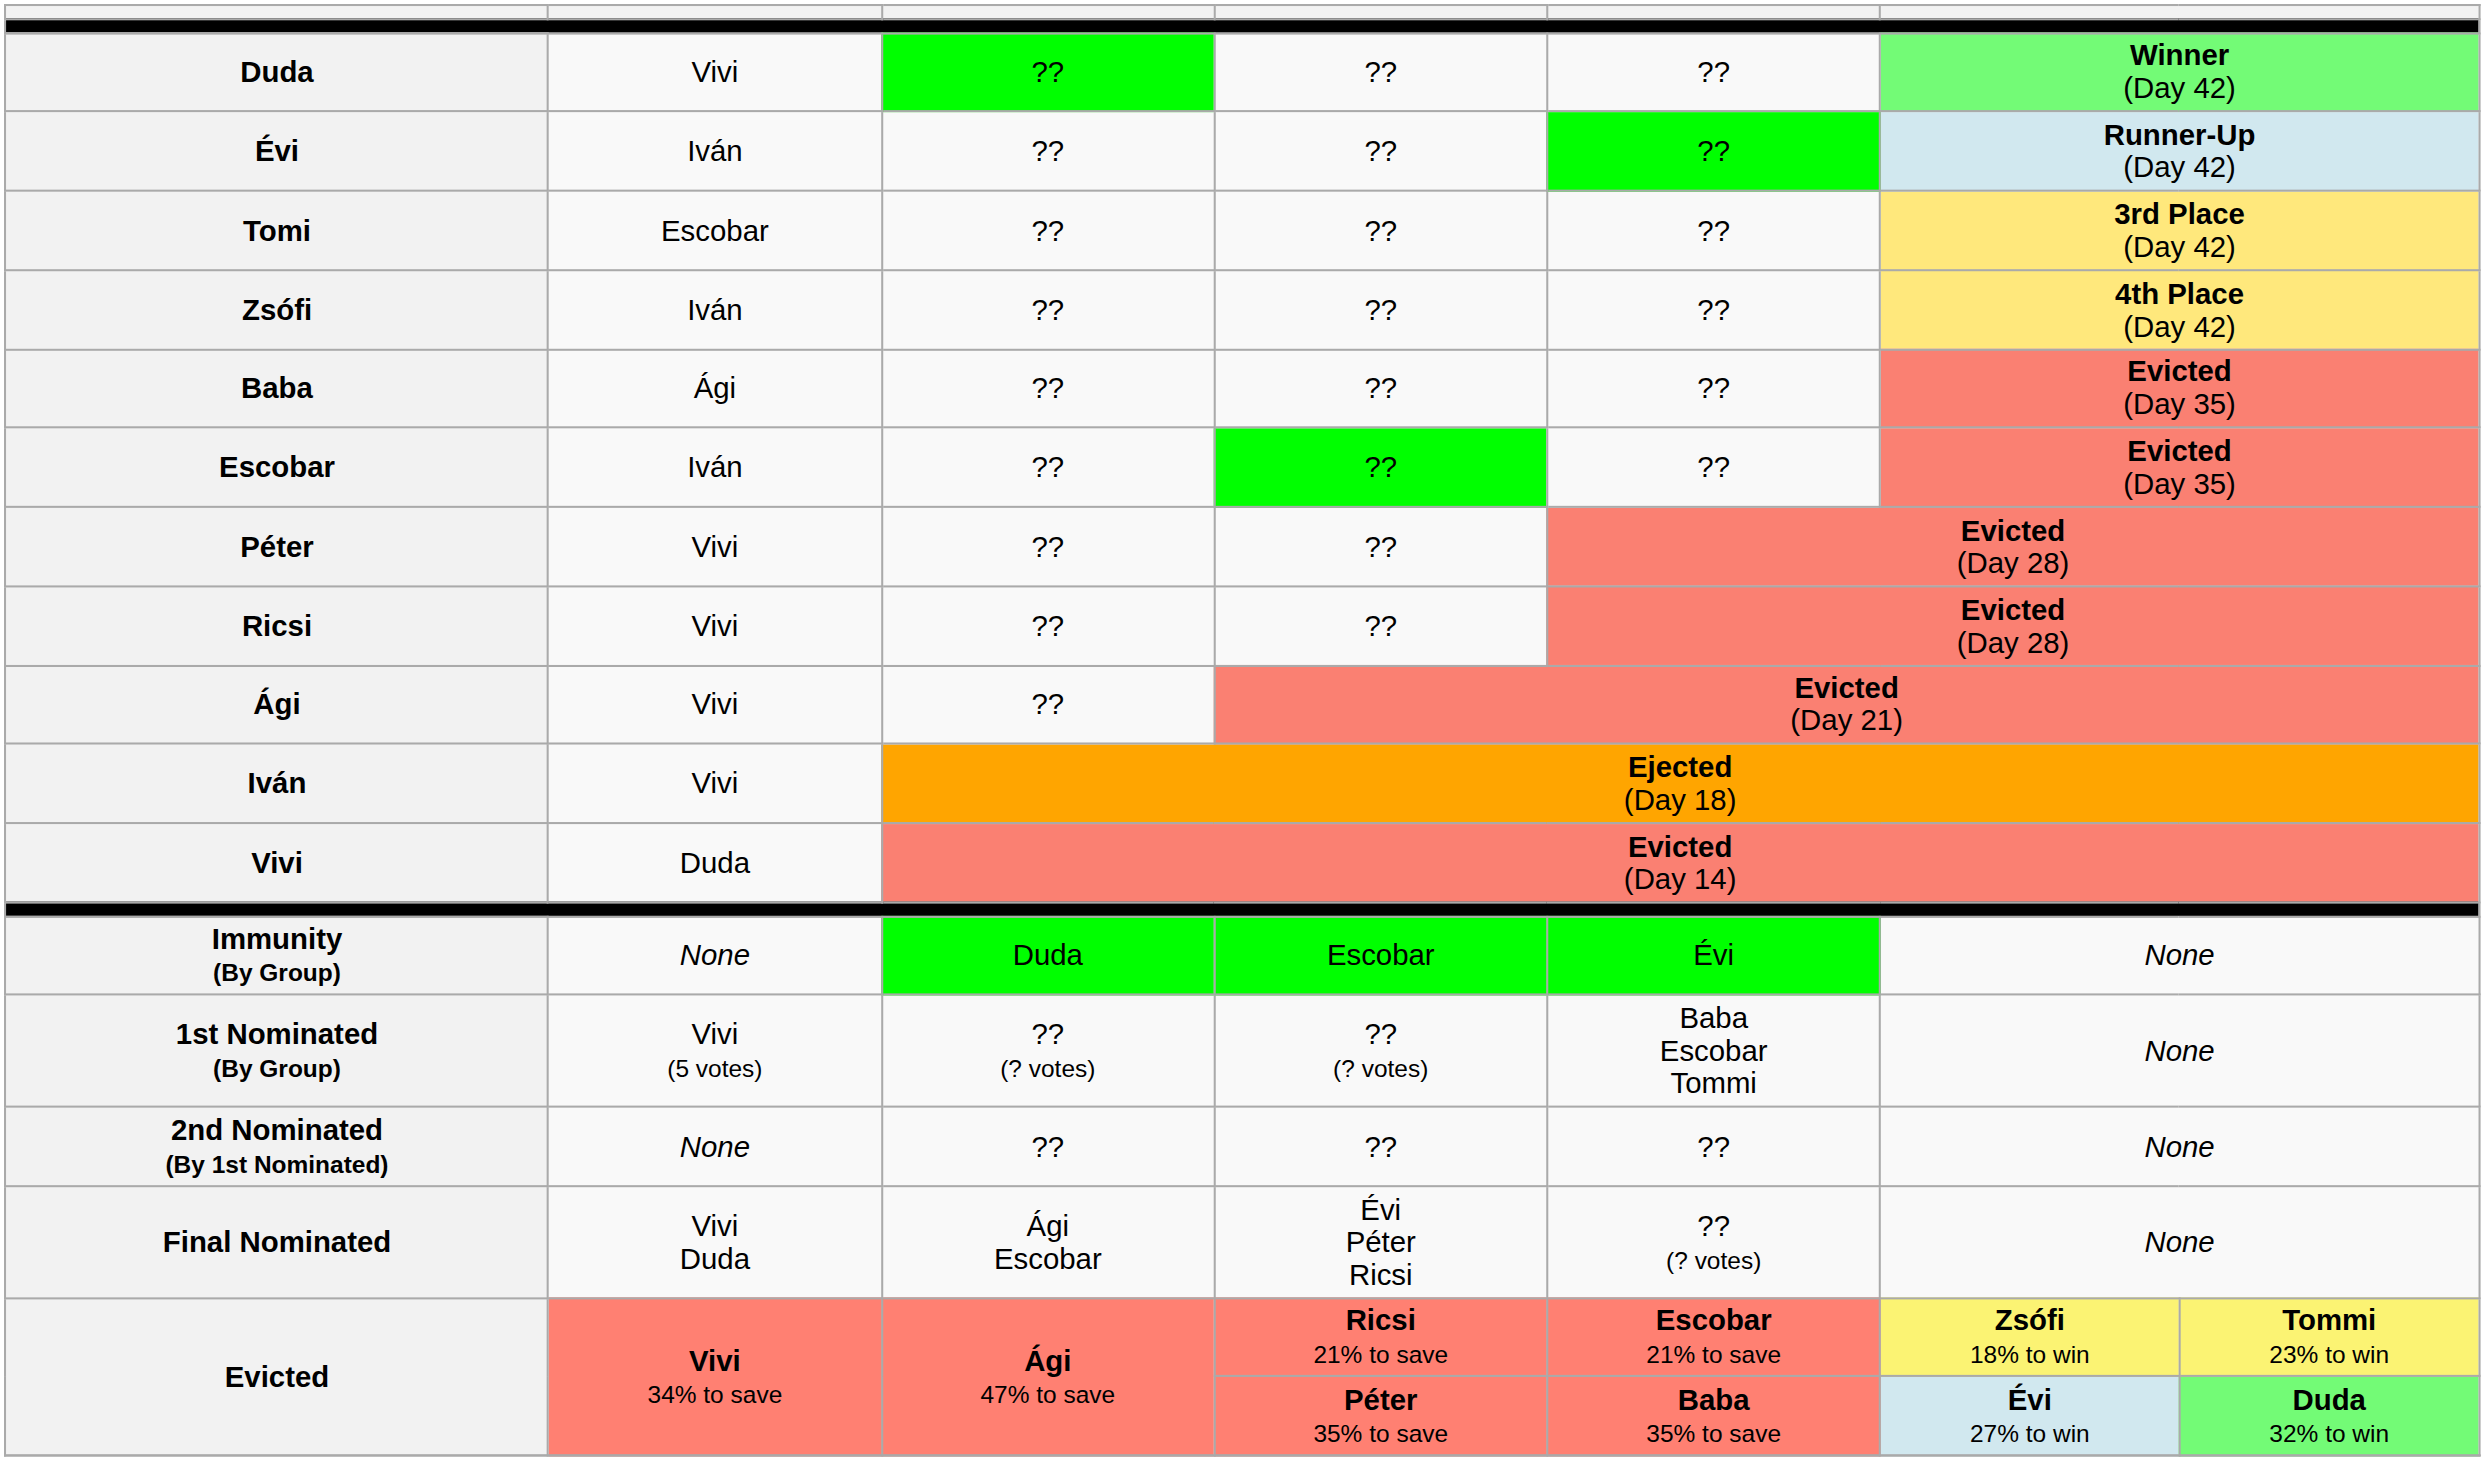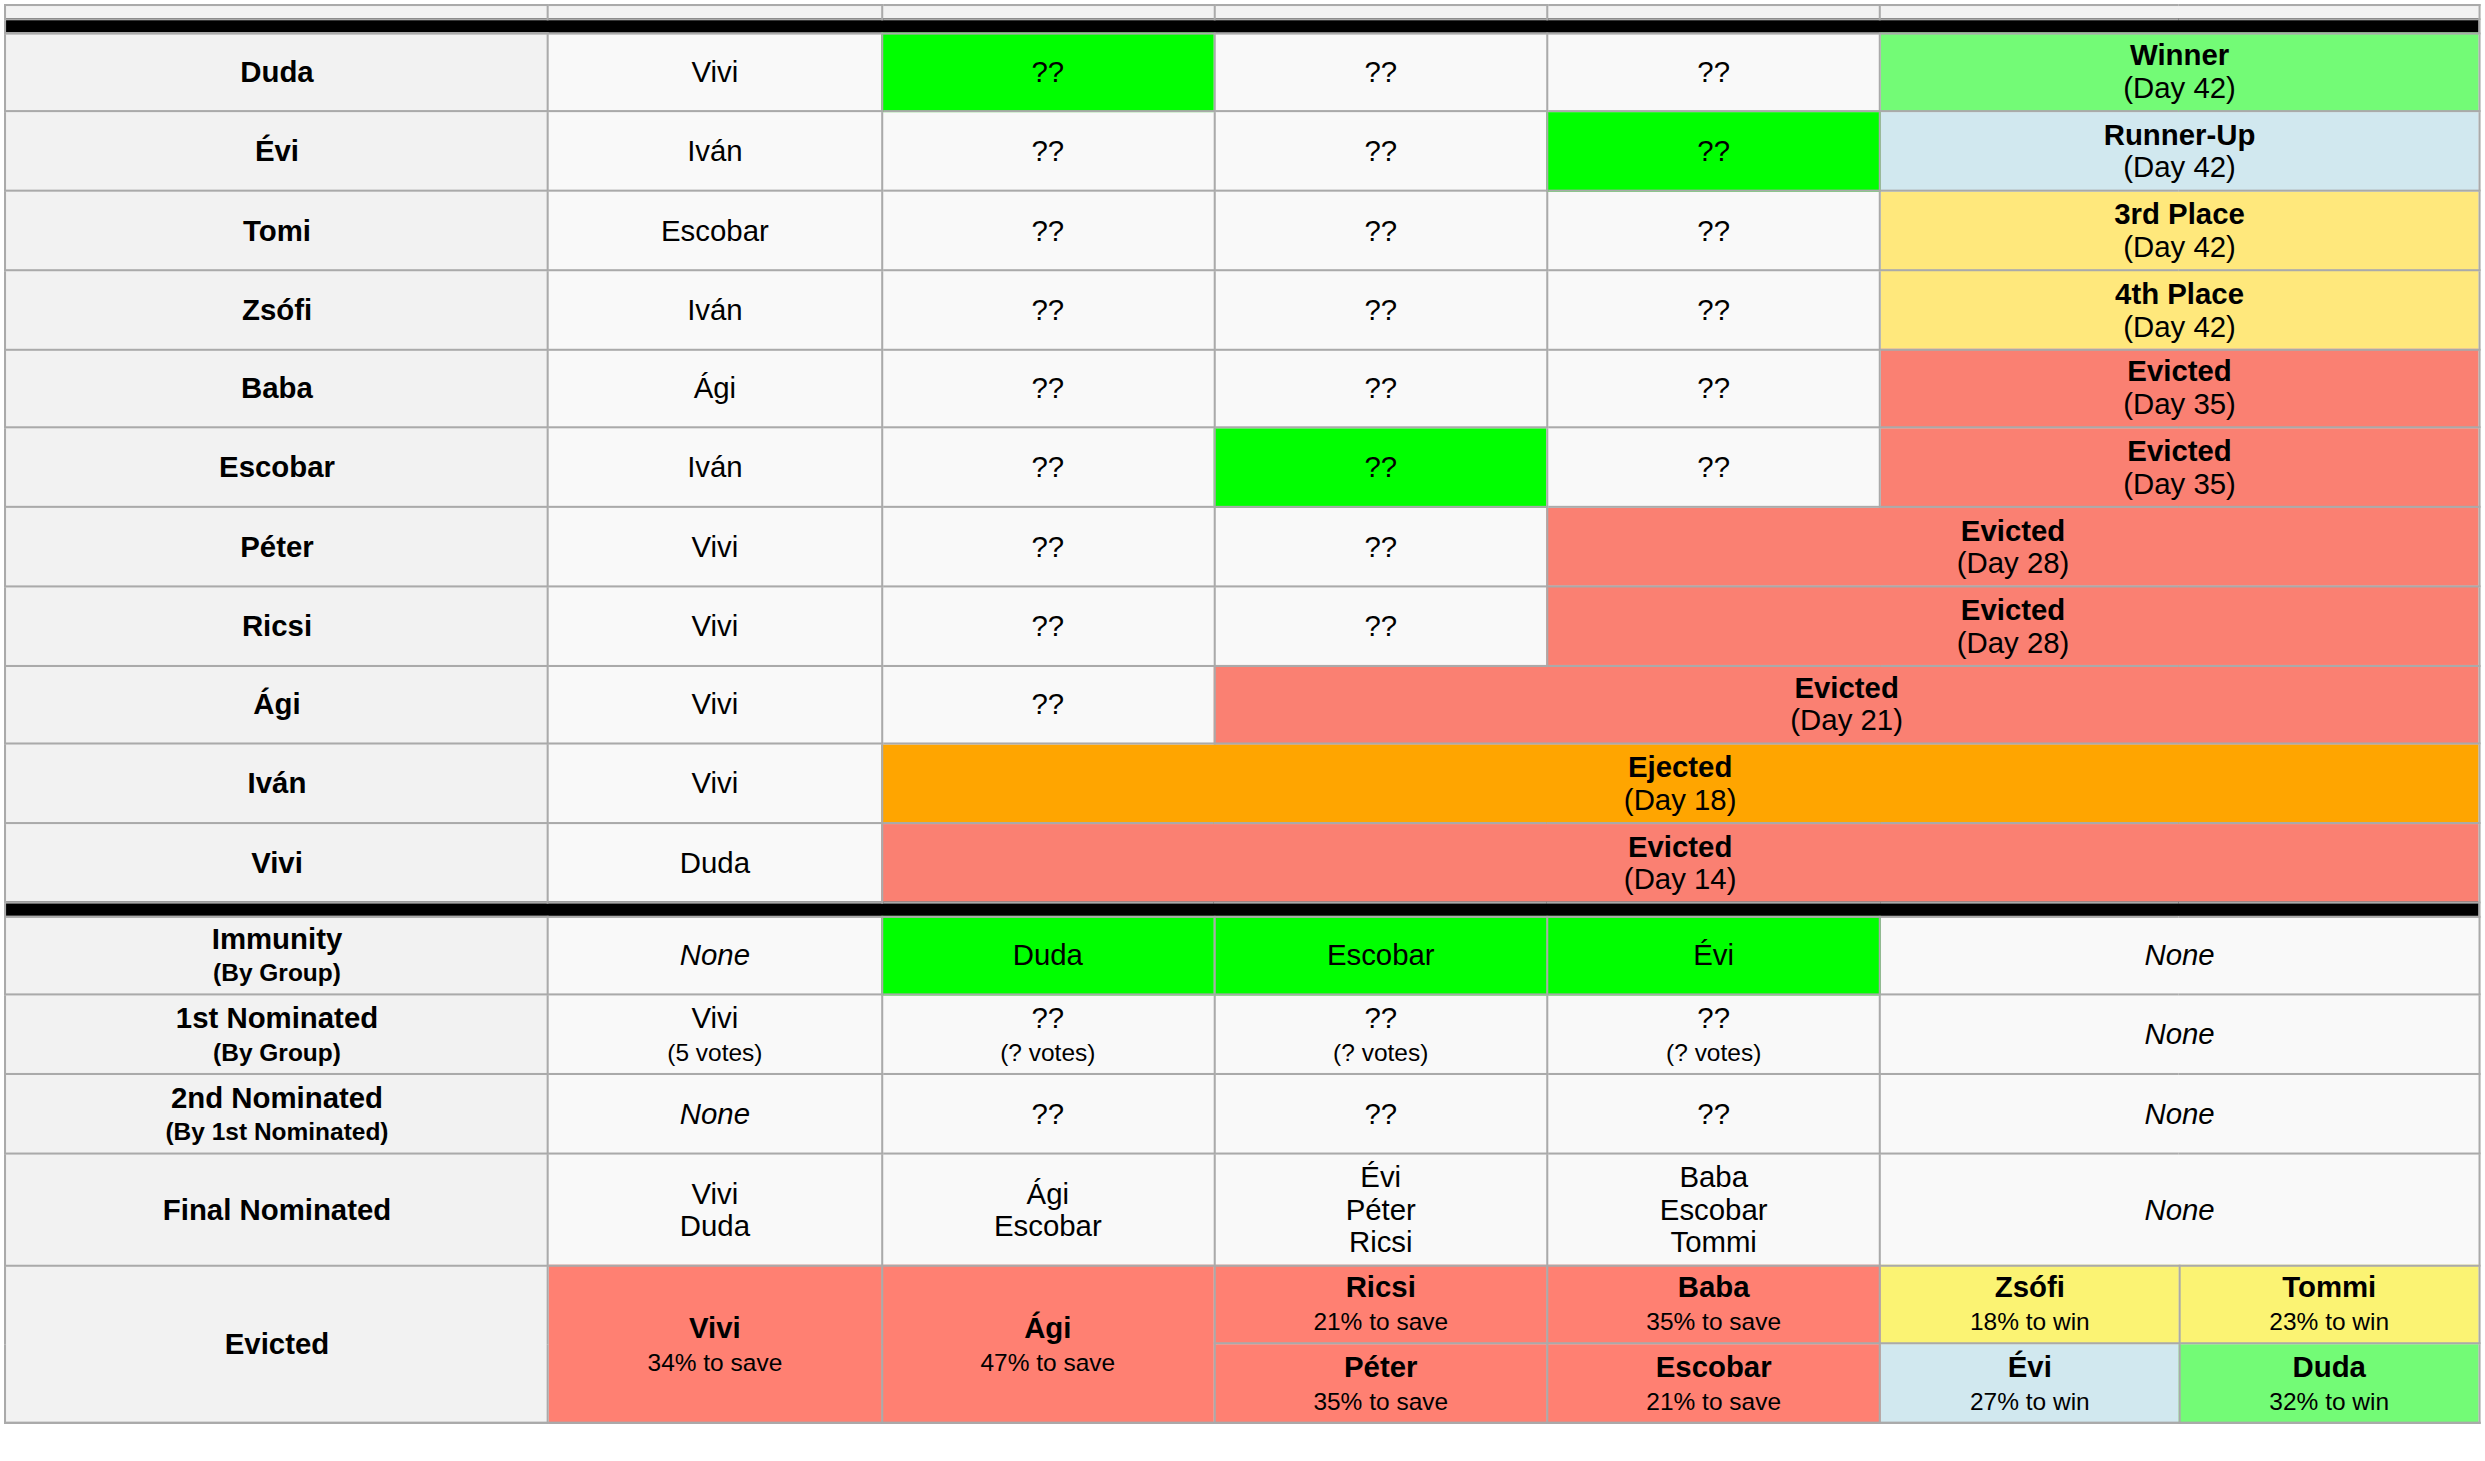1st Nominated (By Group) | column 5: Baba Escobar Tommi -> ?? (? votes)
Final Nominated | column 5: ?? (? votes) -> Baba Escobar Tommi
Evicted / Ricsi 21% to save | column 5: Escobar 21% to save -> Baba 35% to save
Evicted / Péter 35% to save | column 5: Baba 35% to save -> Escobar 21% to save
